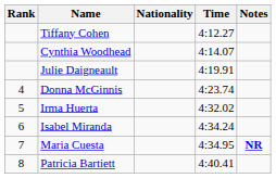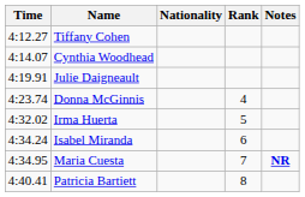columns swapped: Rank <-> Time
